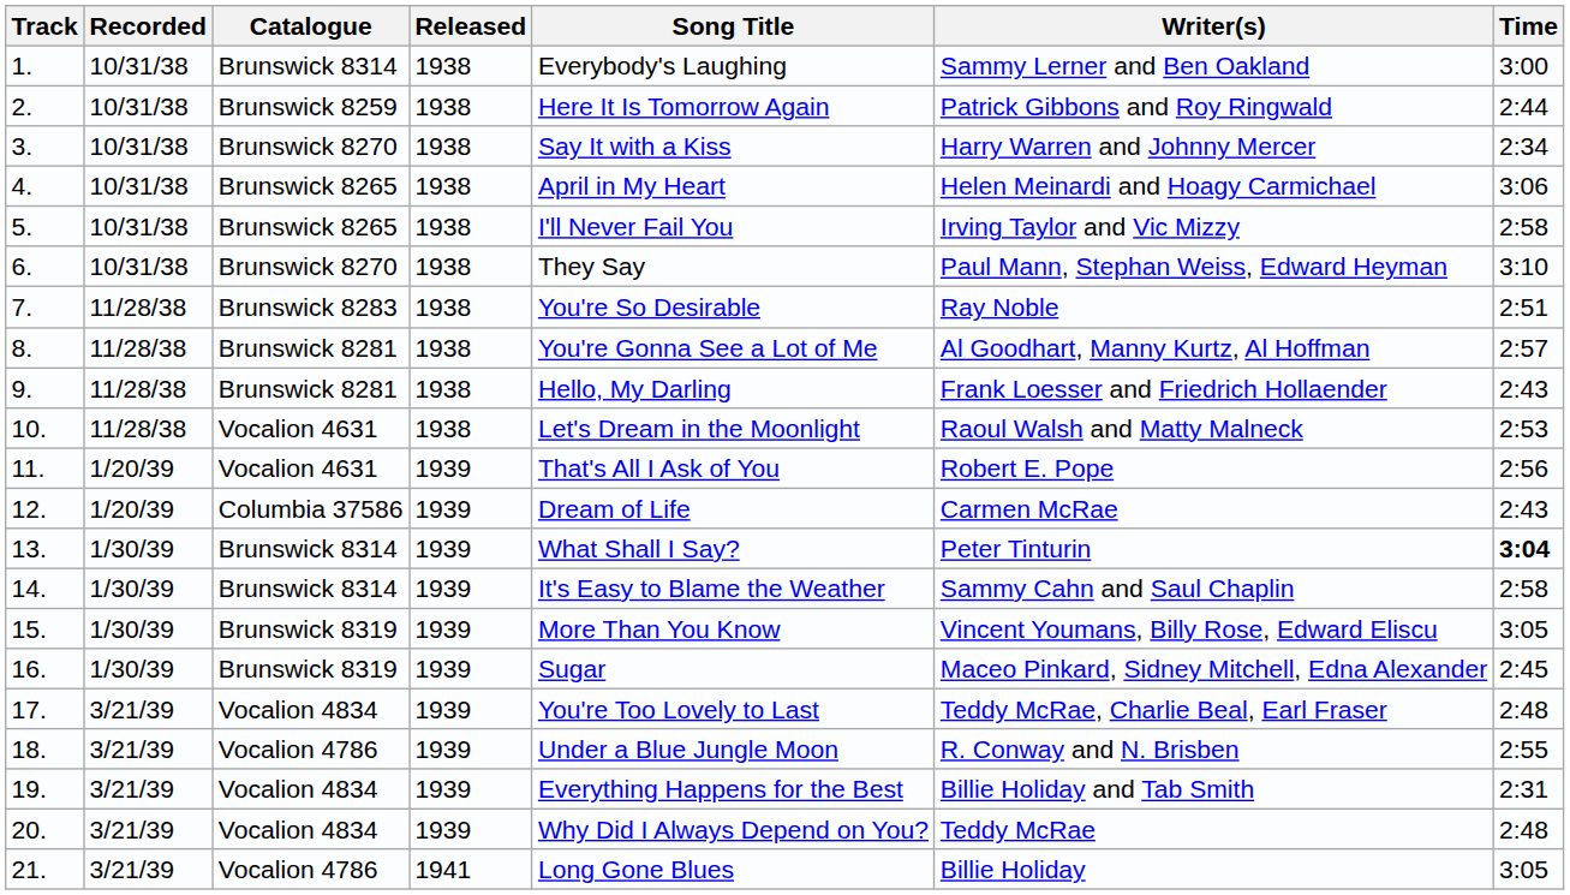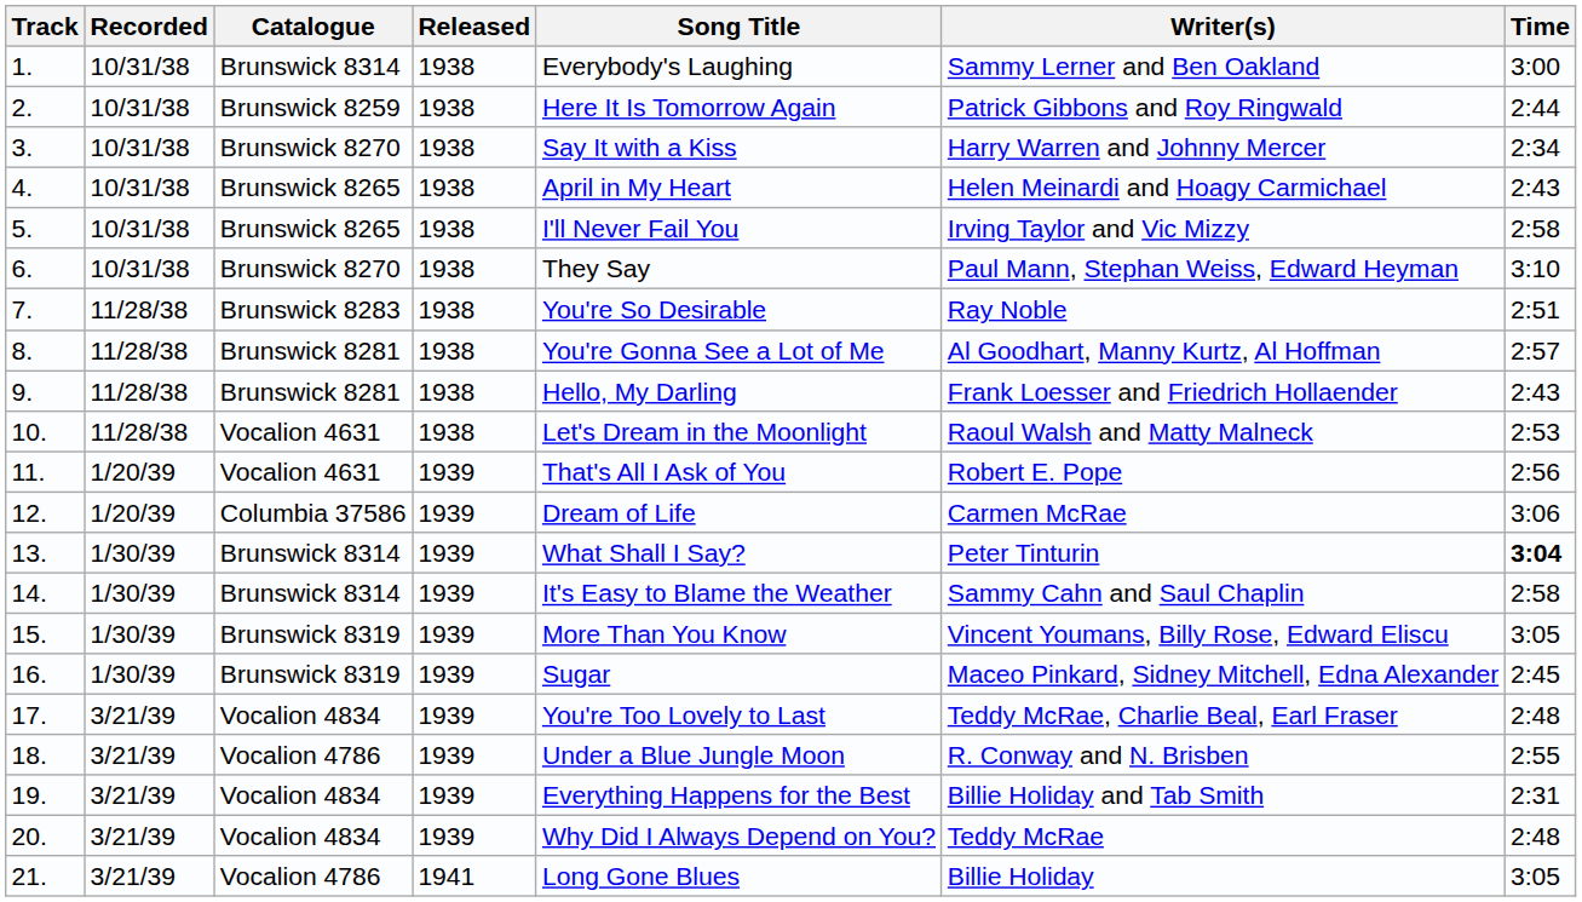4. | Time: 3:06 -> 2:43
12. | Time: 2:43 -> 3:06
